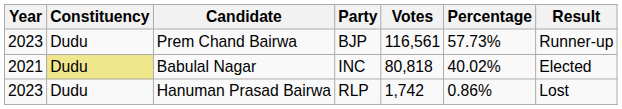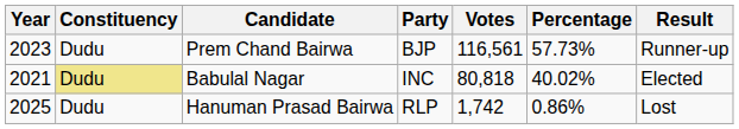Hanuman Prasad Bairwa | Year: 2023 -> 2025
